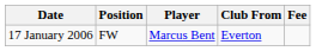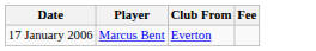- column: Position | FW
